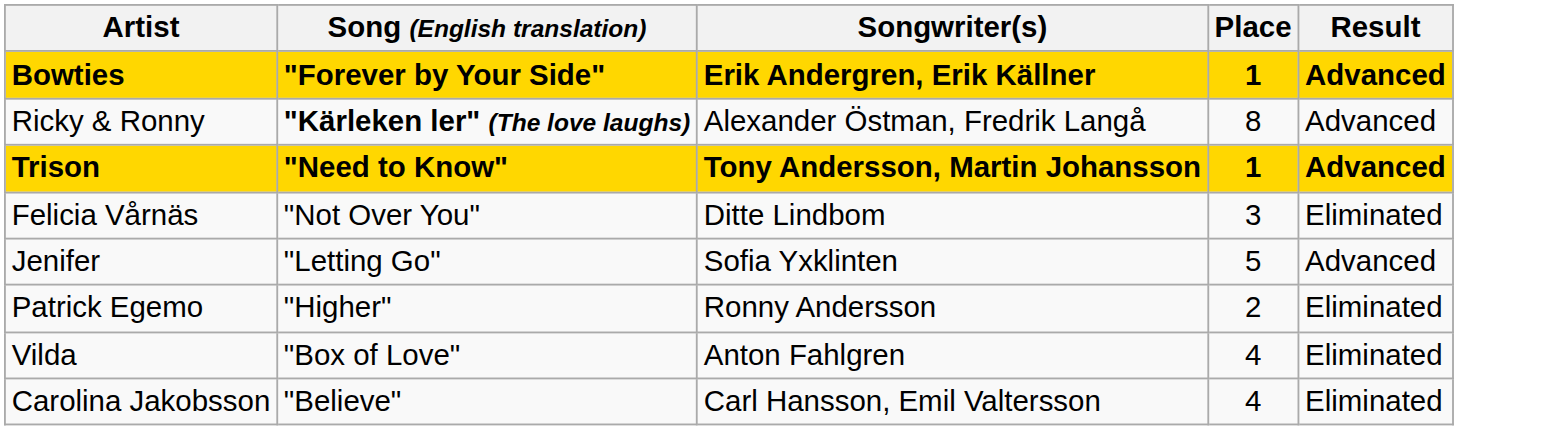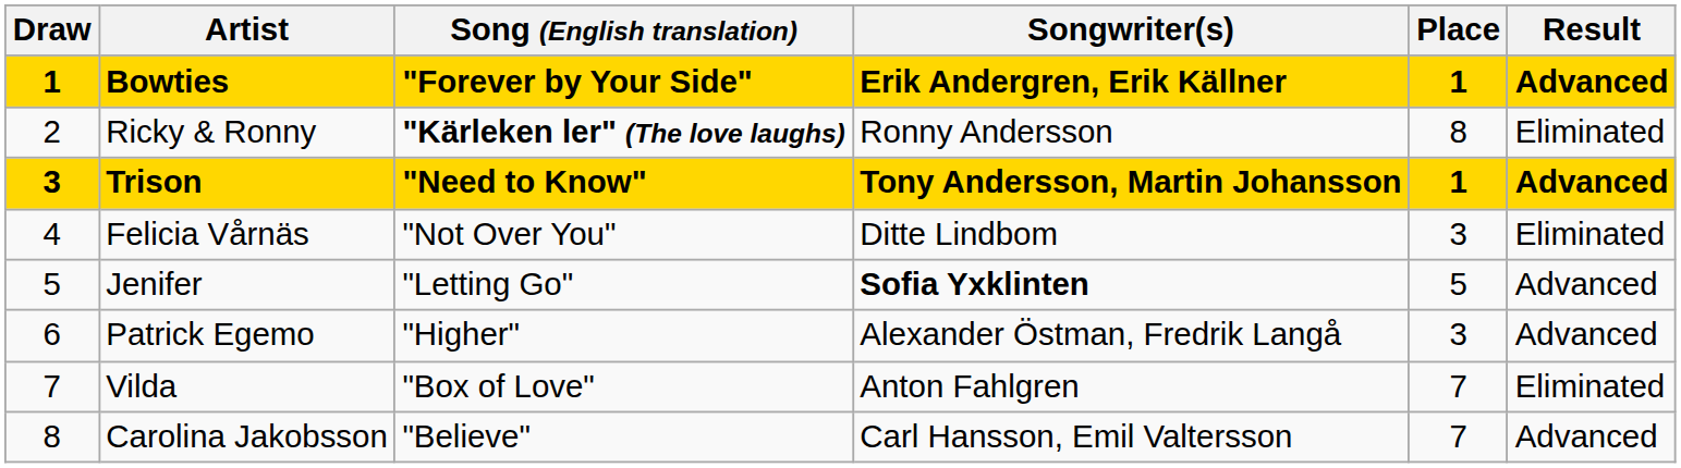+ column: Draw | 1 | 2 | 3 | 4 | 5 | 6 | 7 | 8
Ricky & Ronny | Songwriter(s): Alexander Östman, Fredrik Langå -> Ronny Andersson
Ricky & Ronny | Result: Advanced -> Eliminated
Jenifer | Songwriter(s): normal -> bold
Patrick Egemo | Songwriter(s): Ronny Andersson -> Alexander Östman, Fredrik Langå
Patrick Egemo | Place: 2 -> 3
Patrick Egemo | Result: Eliminated -> Advanced
Vilda | Place: 4 -> 7
Carolina Jakobsson | Place: 4 -> 7
Carolina Jakobsson | Result: Eliminated -> Advanced
